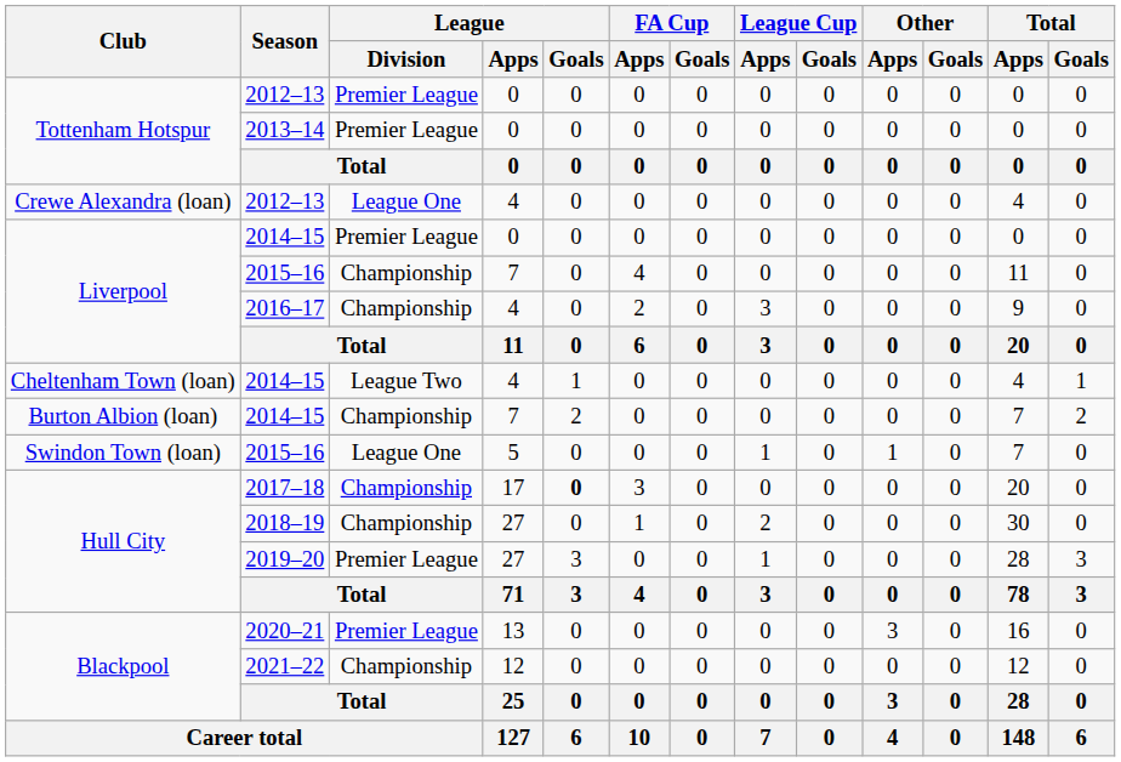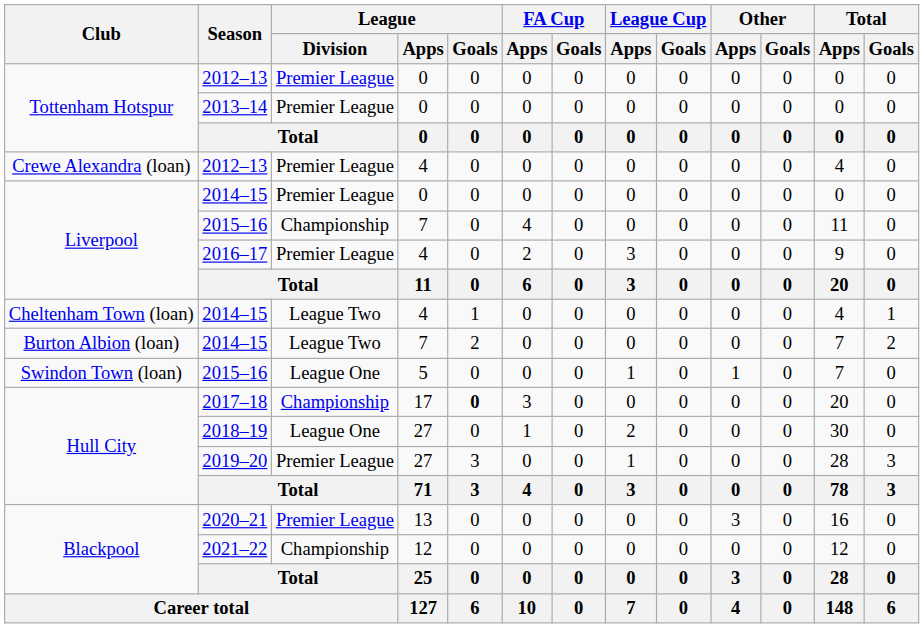Crewe Alexandra (loan) / 2012–13 | League / Division: League One -> Premier League
2016–17 | League / Division: Championship -> Premier League
Burton Albion (loan) / 2014–15 | League / Division: Championship -> League Two
2018–19 | League / Division: Championship -> League One
